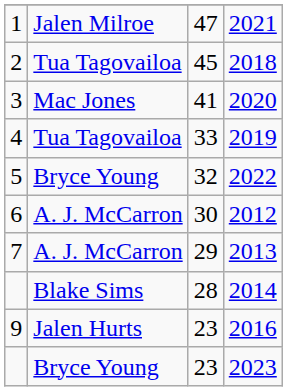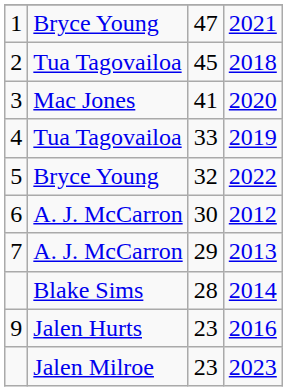2021 | column 2: Jalen Milroe -> Bryce Young
2023 | column 2: Bryce Young -> Jalen Milroe
